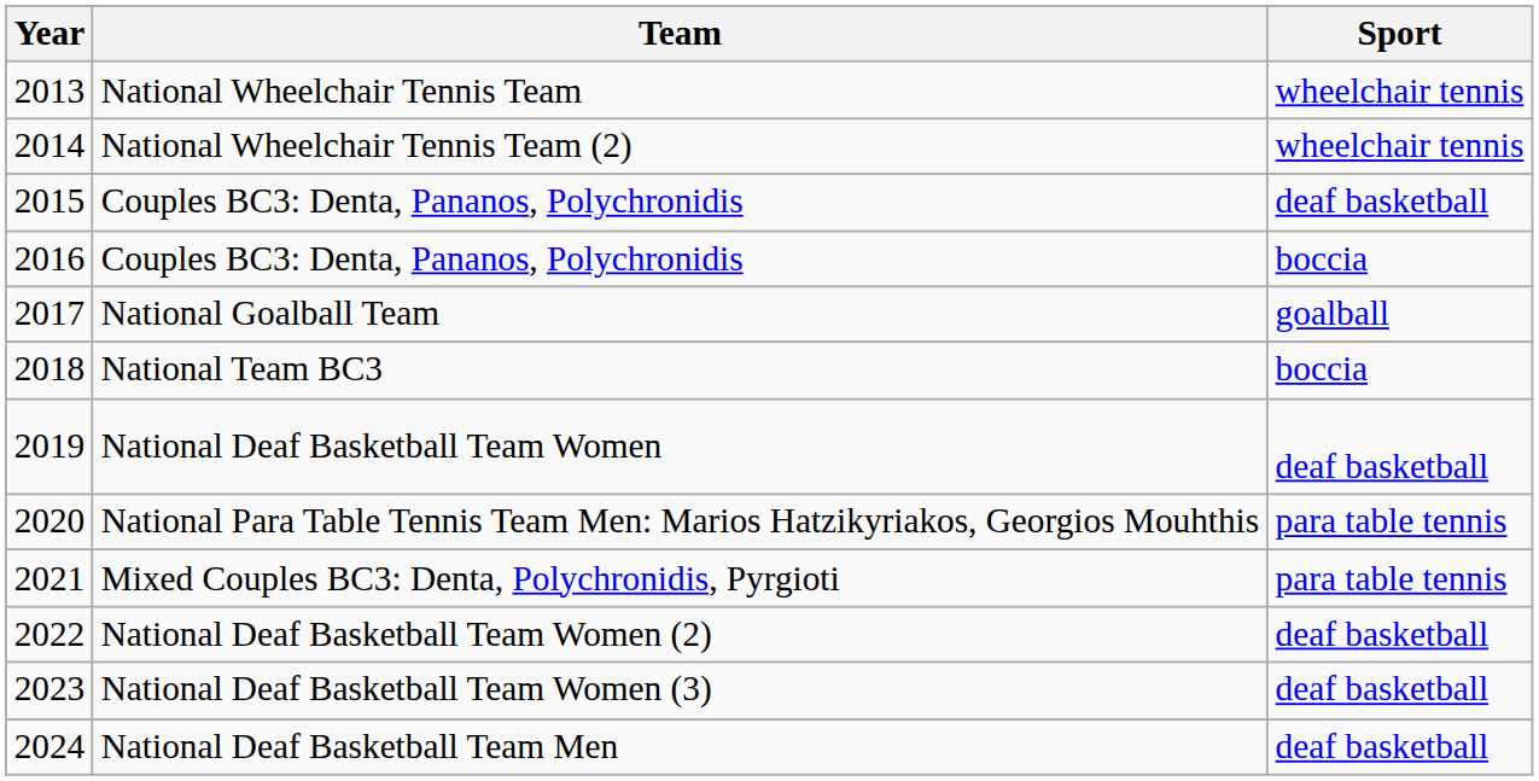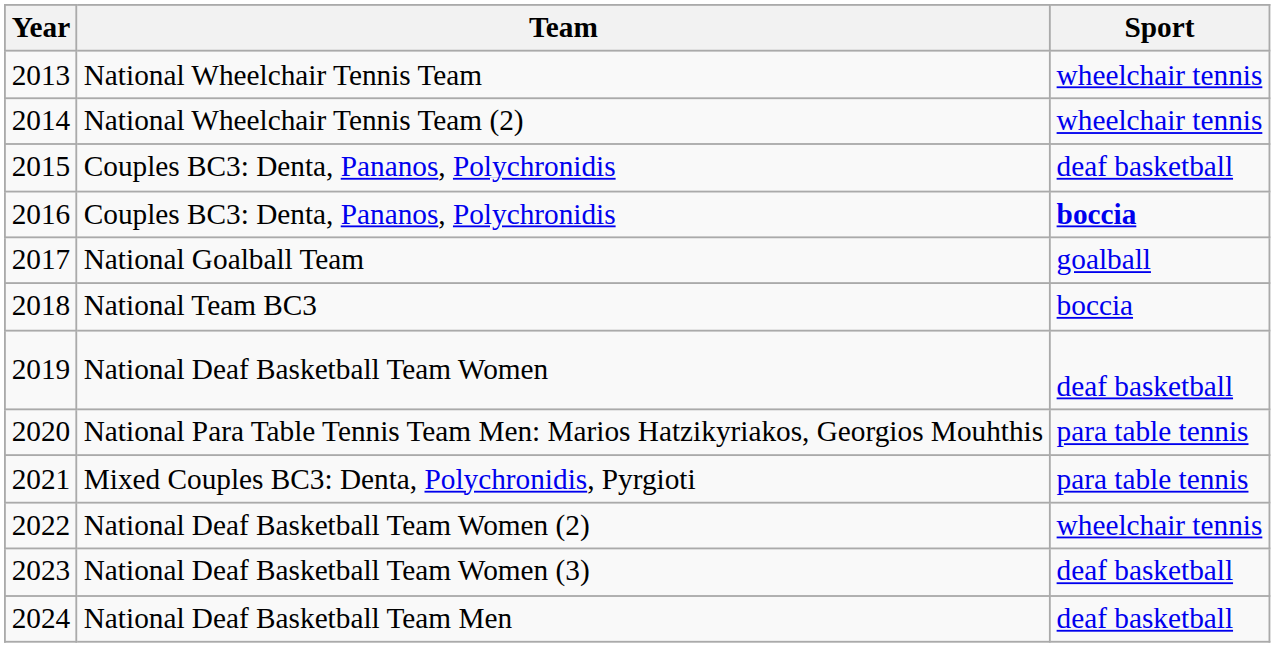2016 / Couples BC3: Denta, Pananos, Polychronidis | Sport: normal -> bold
National Deaf Basketball Team Women (2) | Sport: deaf basketball -> wheelchair tennis
